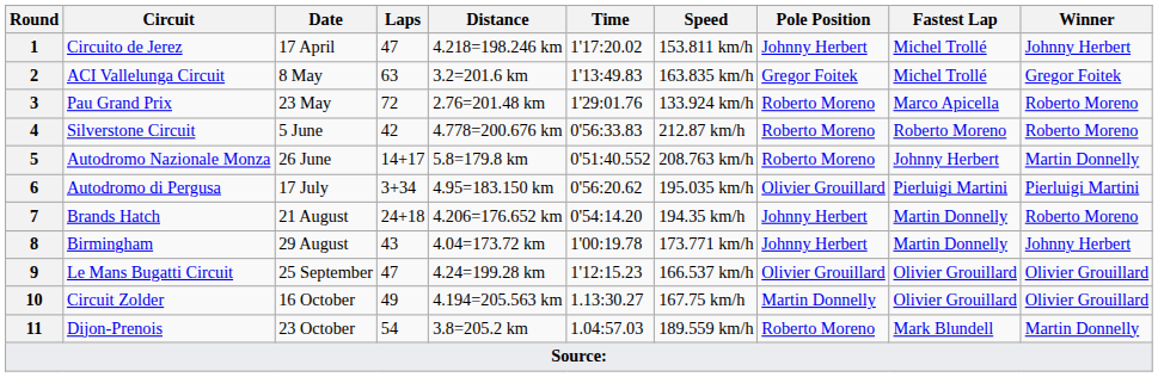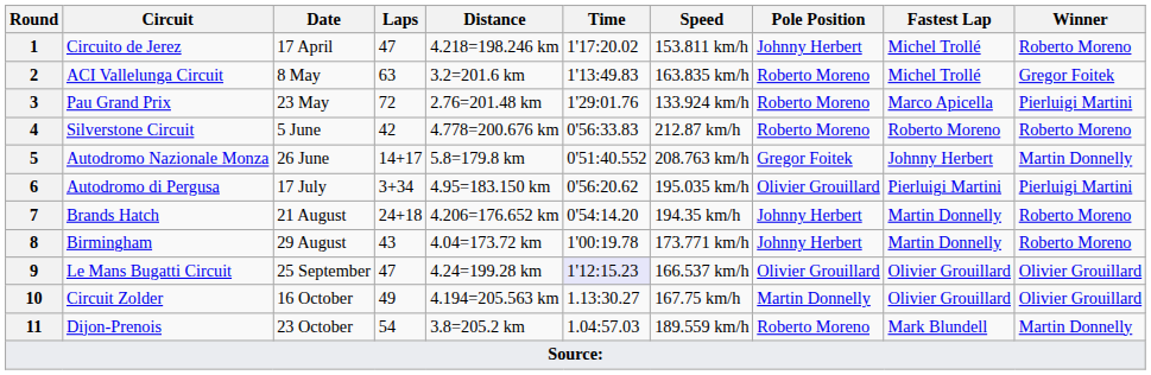1 | Winner: Johnny Herbert -> Roberto Moreno
2 | Pole Position: Gregor Foitek -> Roberto Moreno
3 | Winner: Roberto Moreno -> Pierluigi Martini
5 | Pole Position: Roberto Moreno -> Gregor Foitek
8 | Winner: Johnny Herbert -> Roberto Moreno
9 | Time: no background -> lavender background
